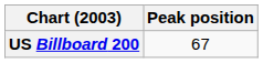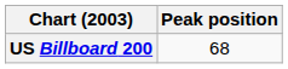US Billboard 200 | Peak position: 67 -> 68
